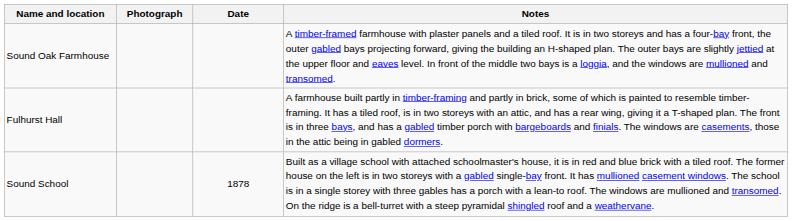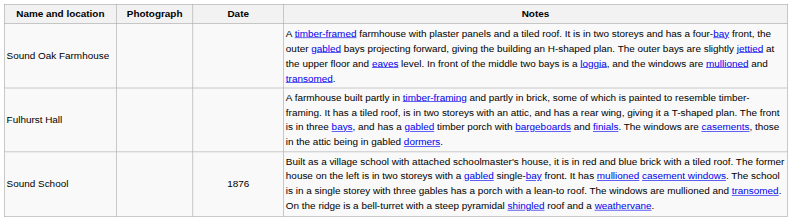Sound School | Date: 1878 -> 1876
